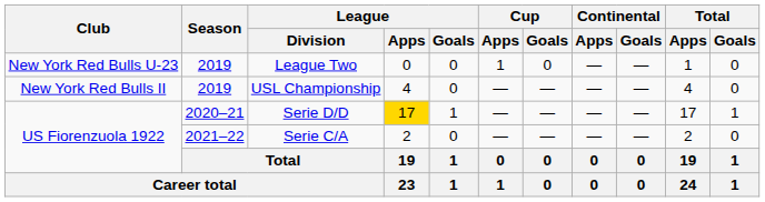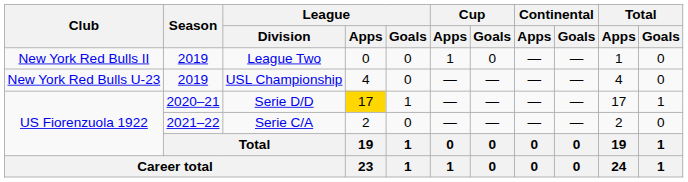League Two | Club: New York Red Bulls U-23 -> New York Red Bulls II
USL Championship | Club: New York Red Bulls II -> New York Red Bulls U-23
